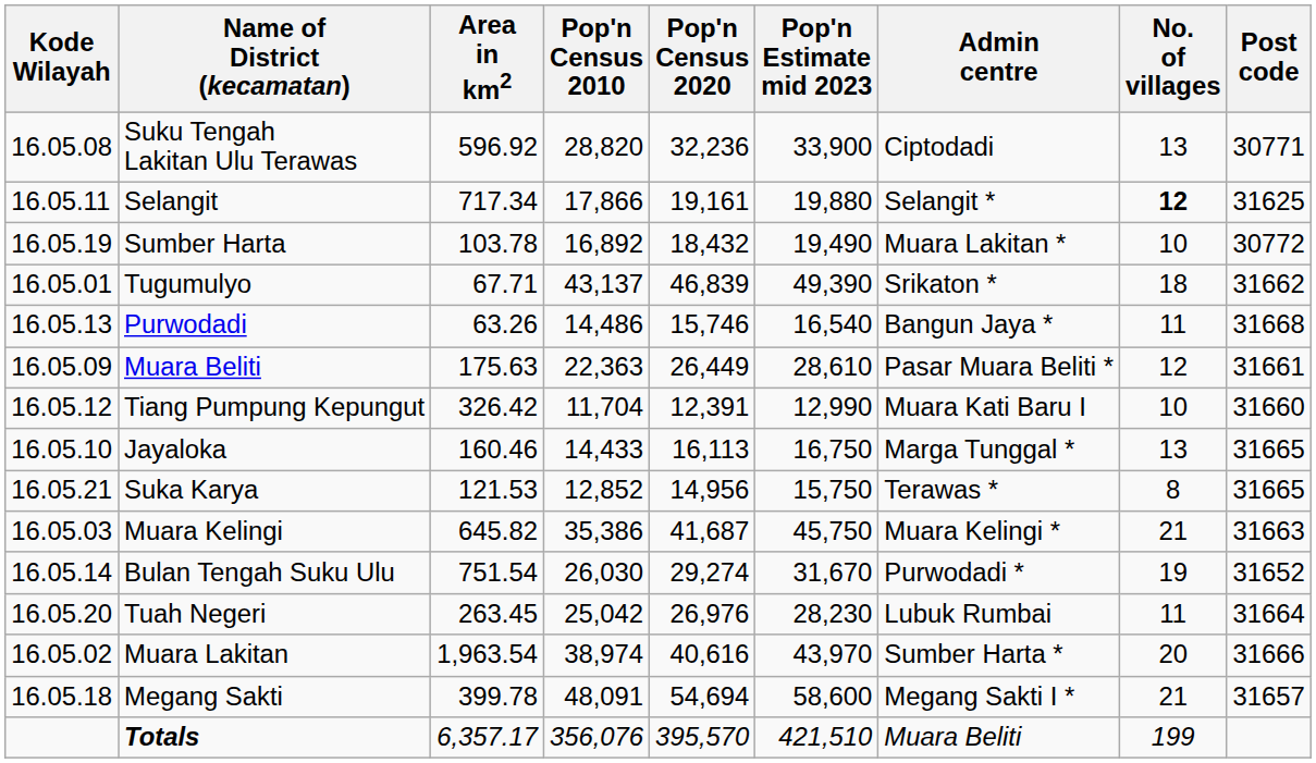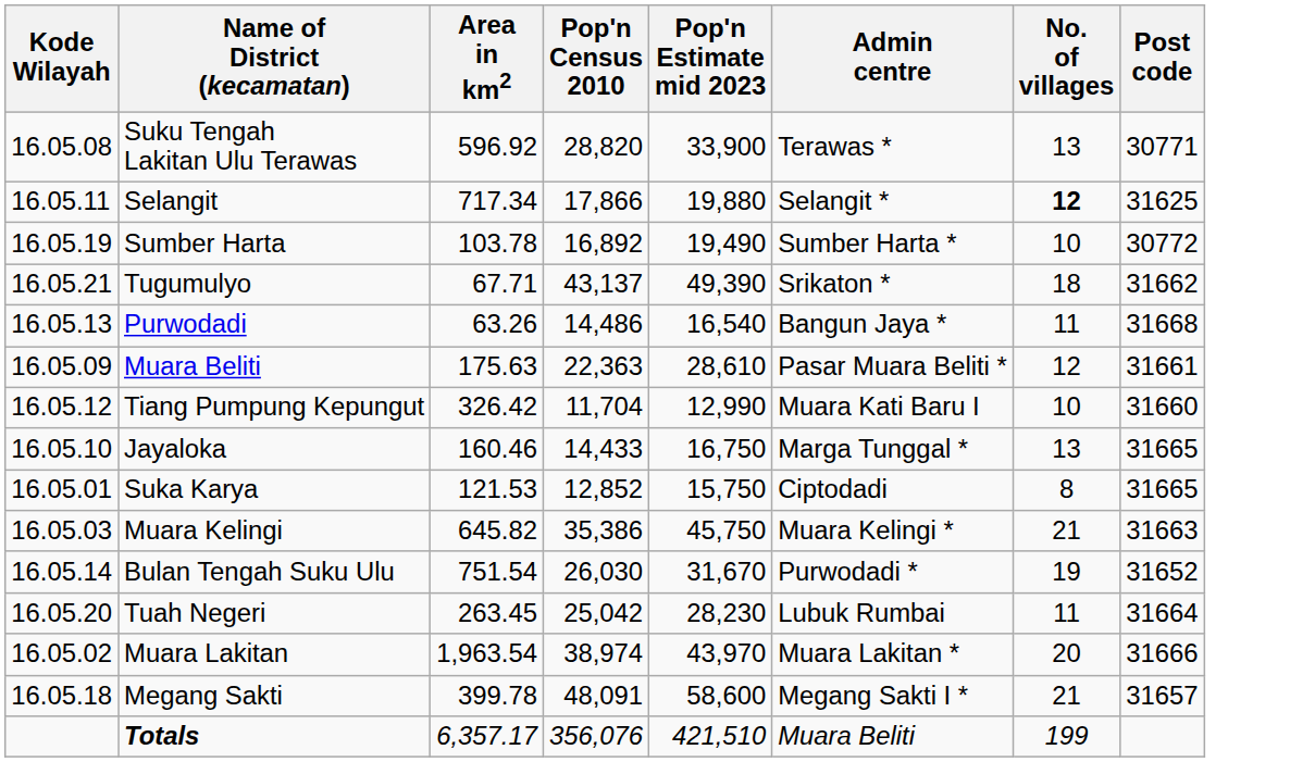- column: Pop'n Census 2020 | 32,236 | 19,161 | 18,432 | 46,839 | 15,746 | 26,449 | 12,391 | 16,113 | 14,956 | 41,687 | 29,274 | 26,976 | 40,616 | 54,694 | 395,570
Suku Tengah Lakitan Ulu Terawas | Admin centre: Ciptodadi -> Terawas *
Sumber Harta | Admin centre: Muara Lakitan * -> Sumber Harta *
Tugumulyo | Kode Wilayah: 16.05.01 -> 16.05.21
Suka Karya | Kode Wilayah: 16.05.21 -> 16.05.01
Suka Karya | Admin centre: Terawas * -> Ciptodadi
Muara Lakitan | Admin centre: Sumber Harta * -> Muara Lakitan *
